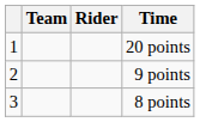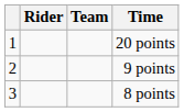columns swapped: Rider <-> Team
